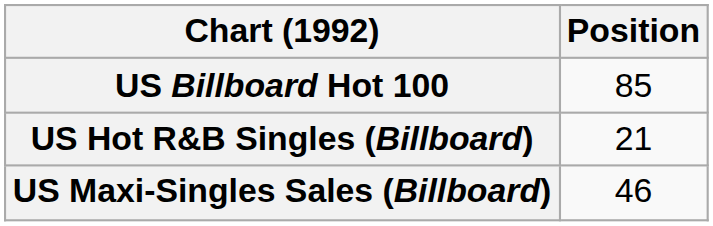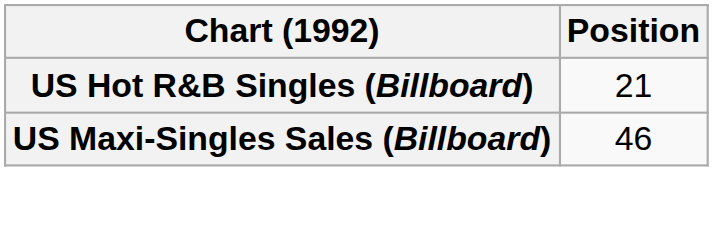- row: US Billboard Hot 100 | 85
